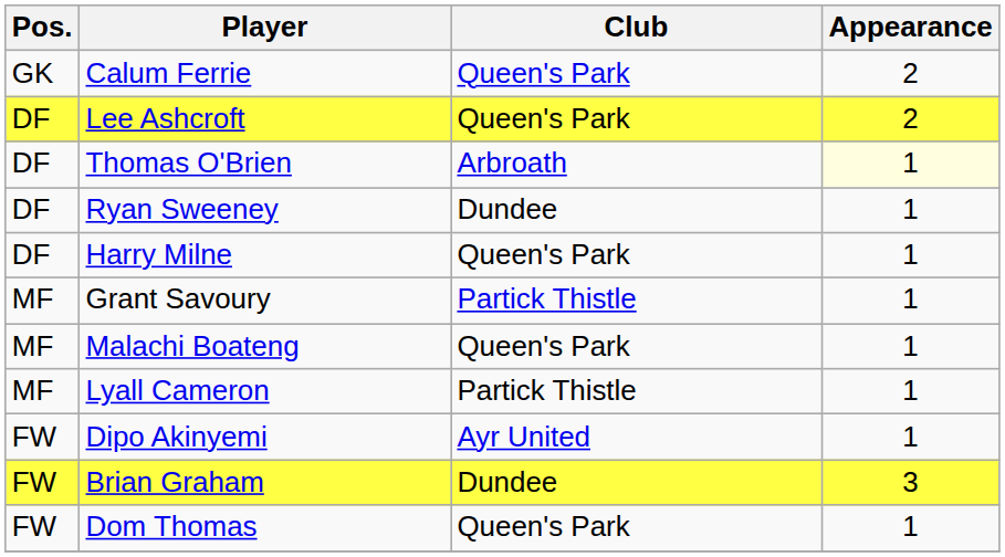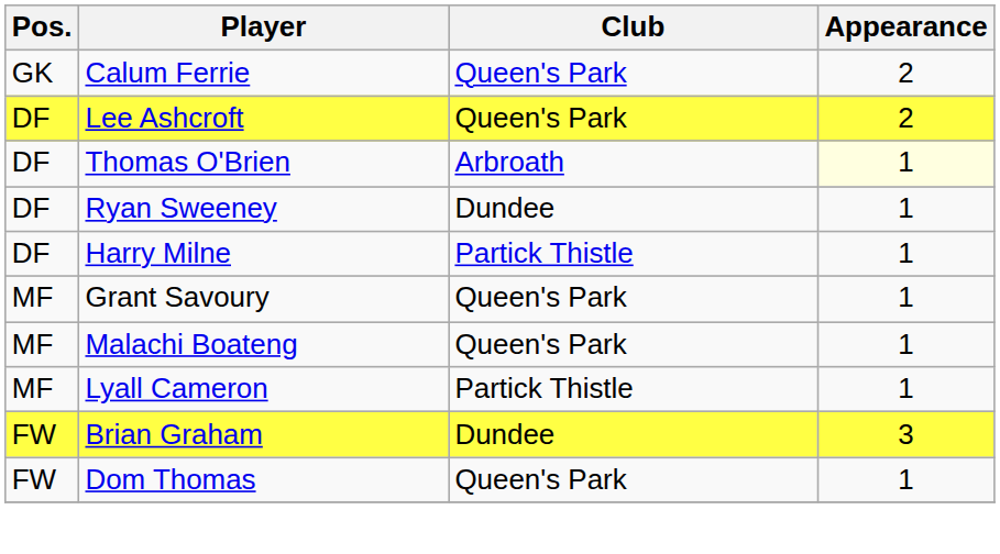Harry Milne | Club: Queen's Park -> Partick Thistle
Grant Savoury | Club: Partick Thistle -> Queen's Park
- row: FW | Dipo Akinyemi | Ayr United | 1
